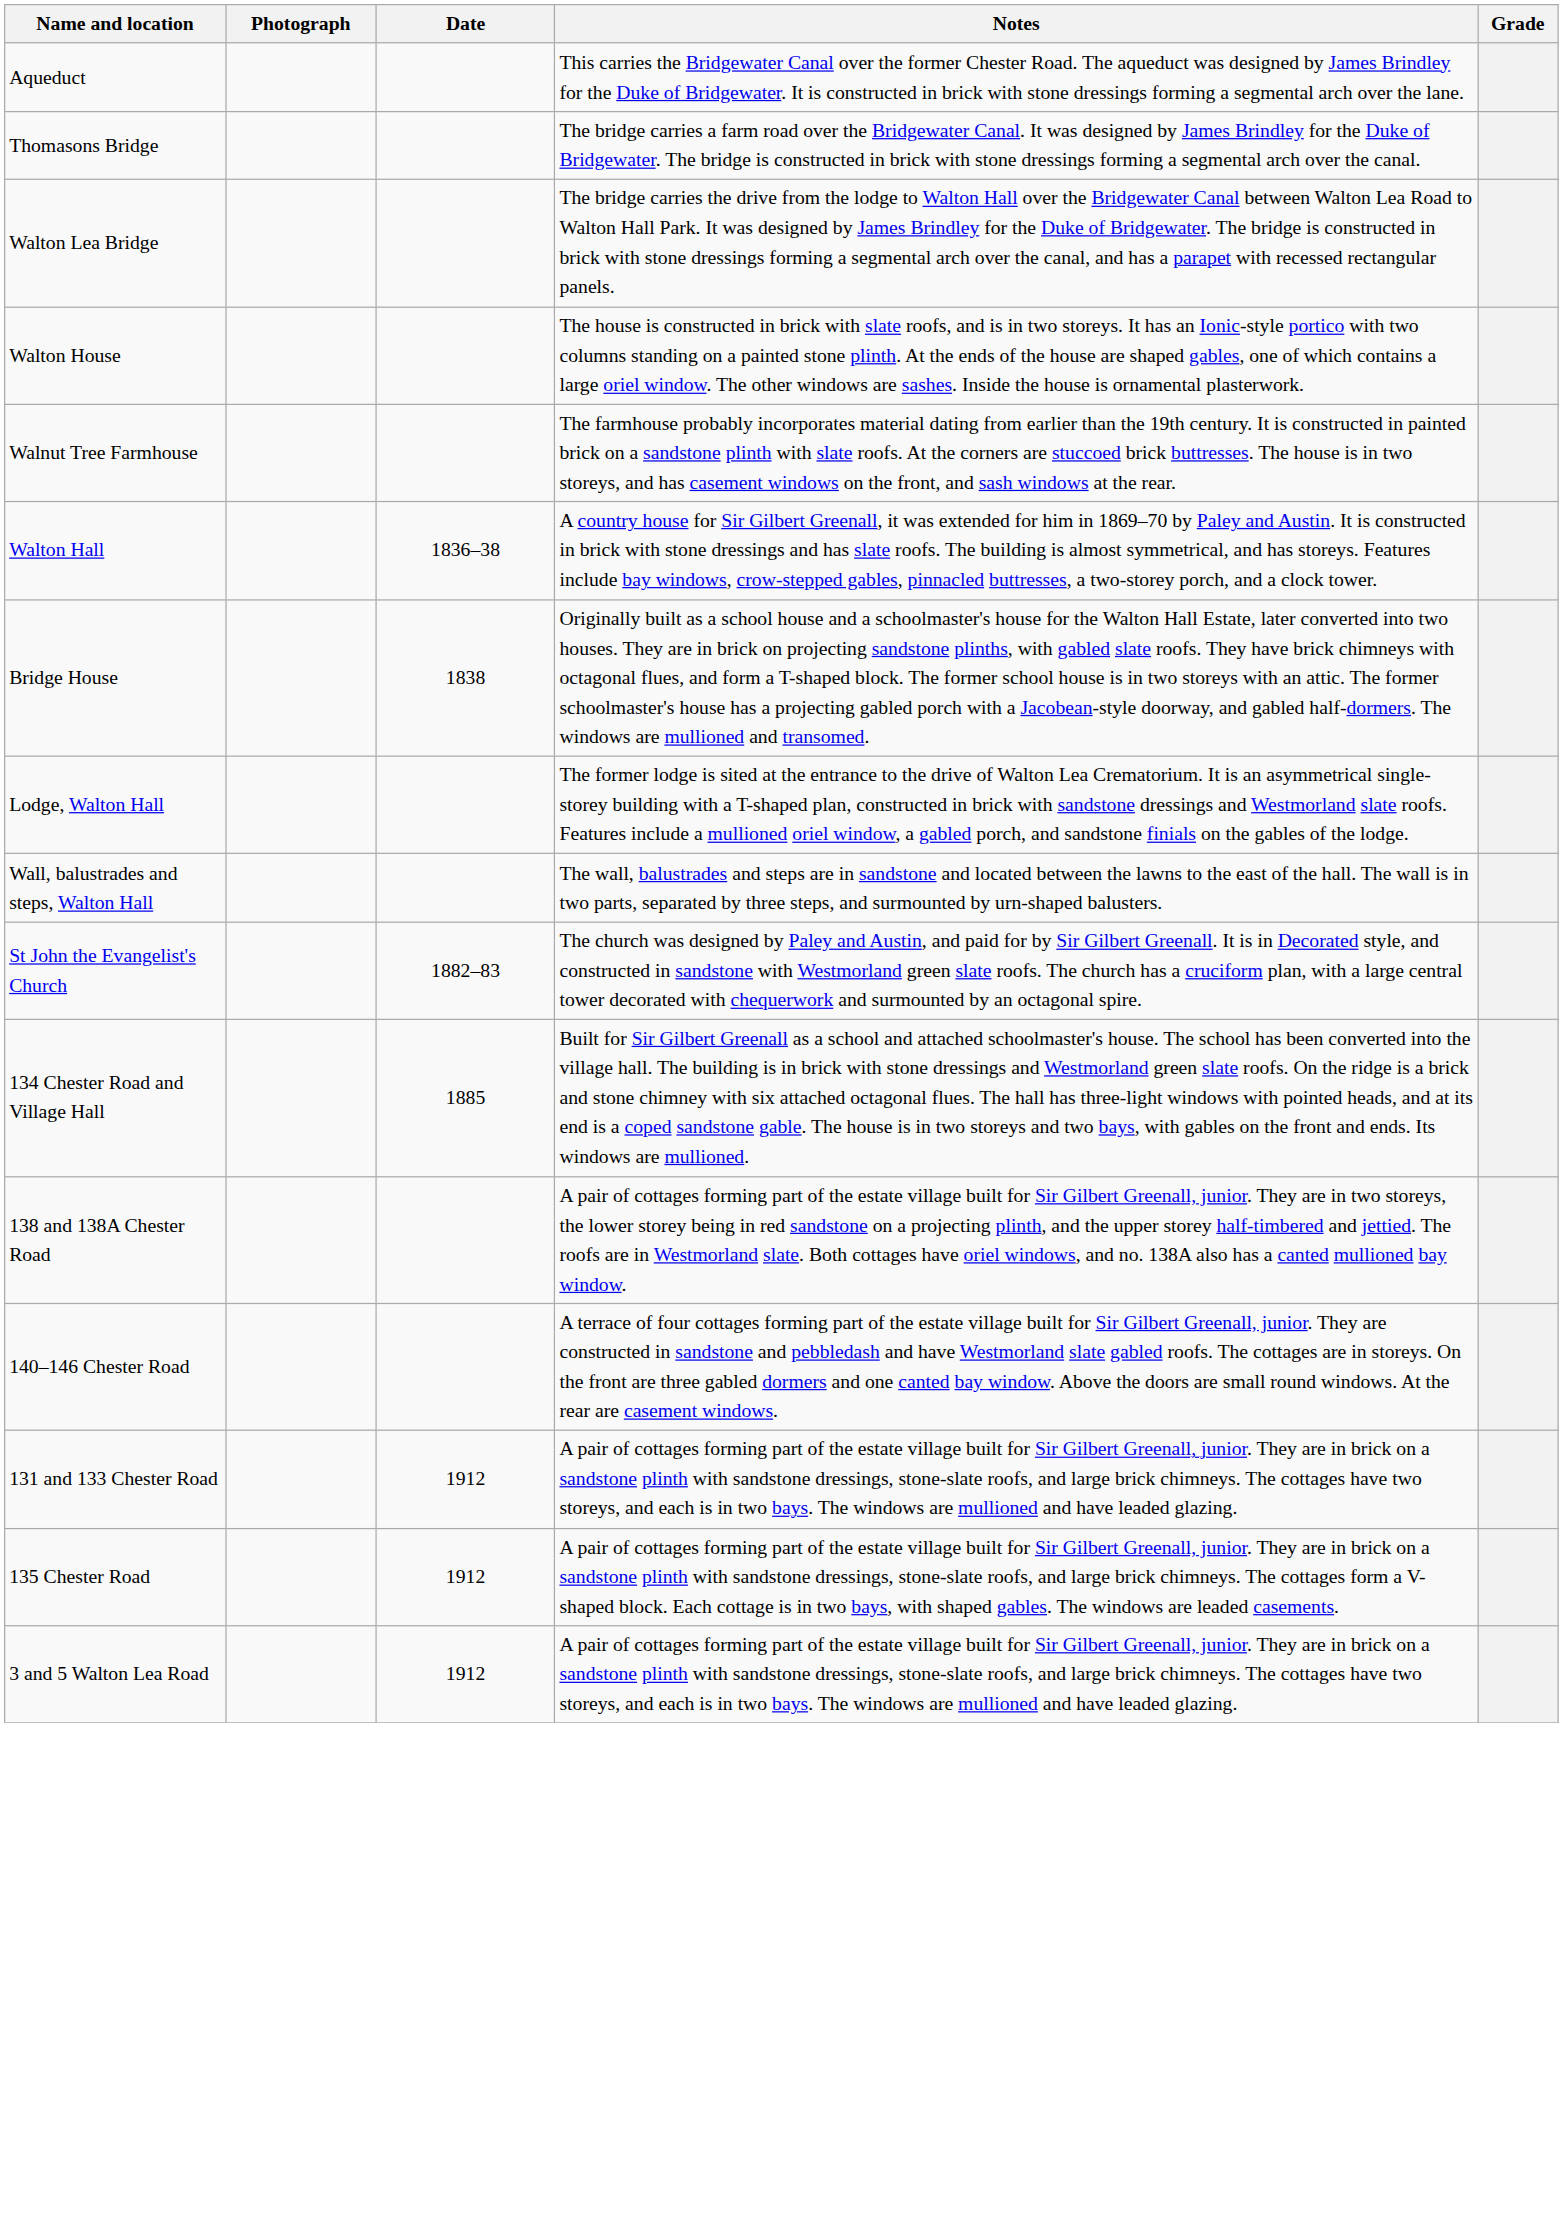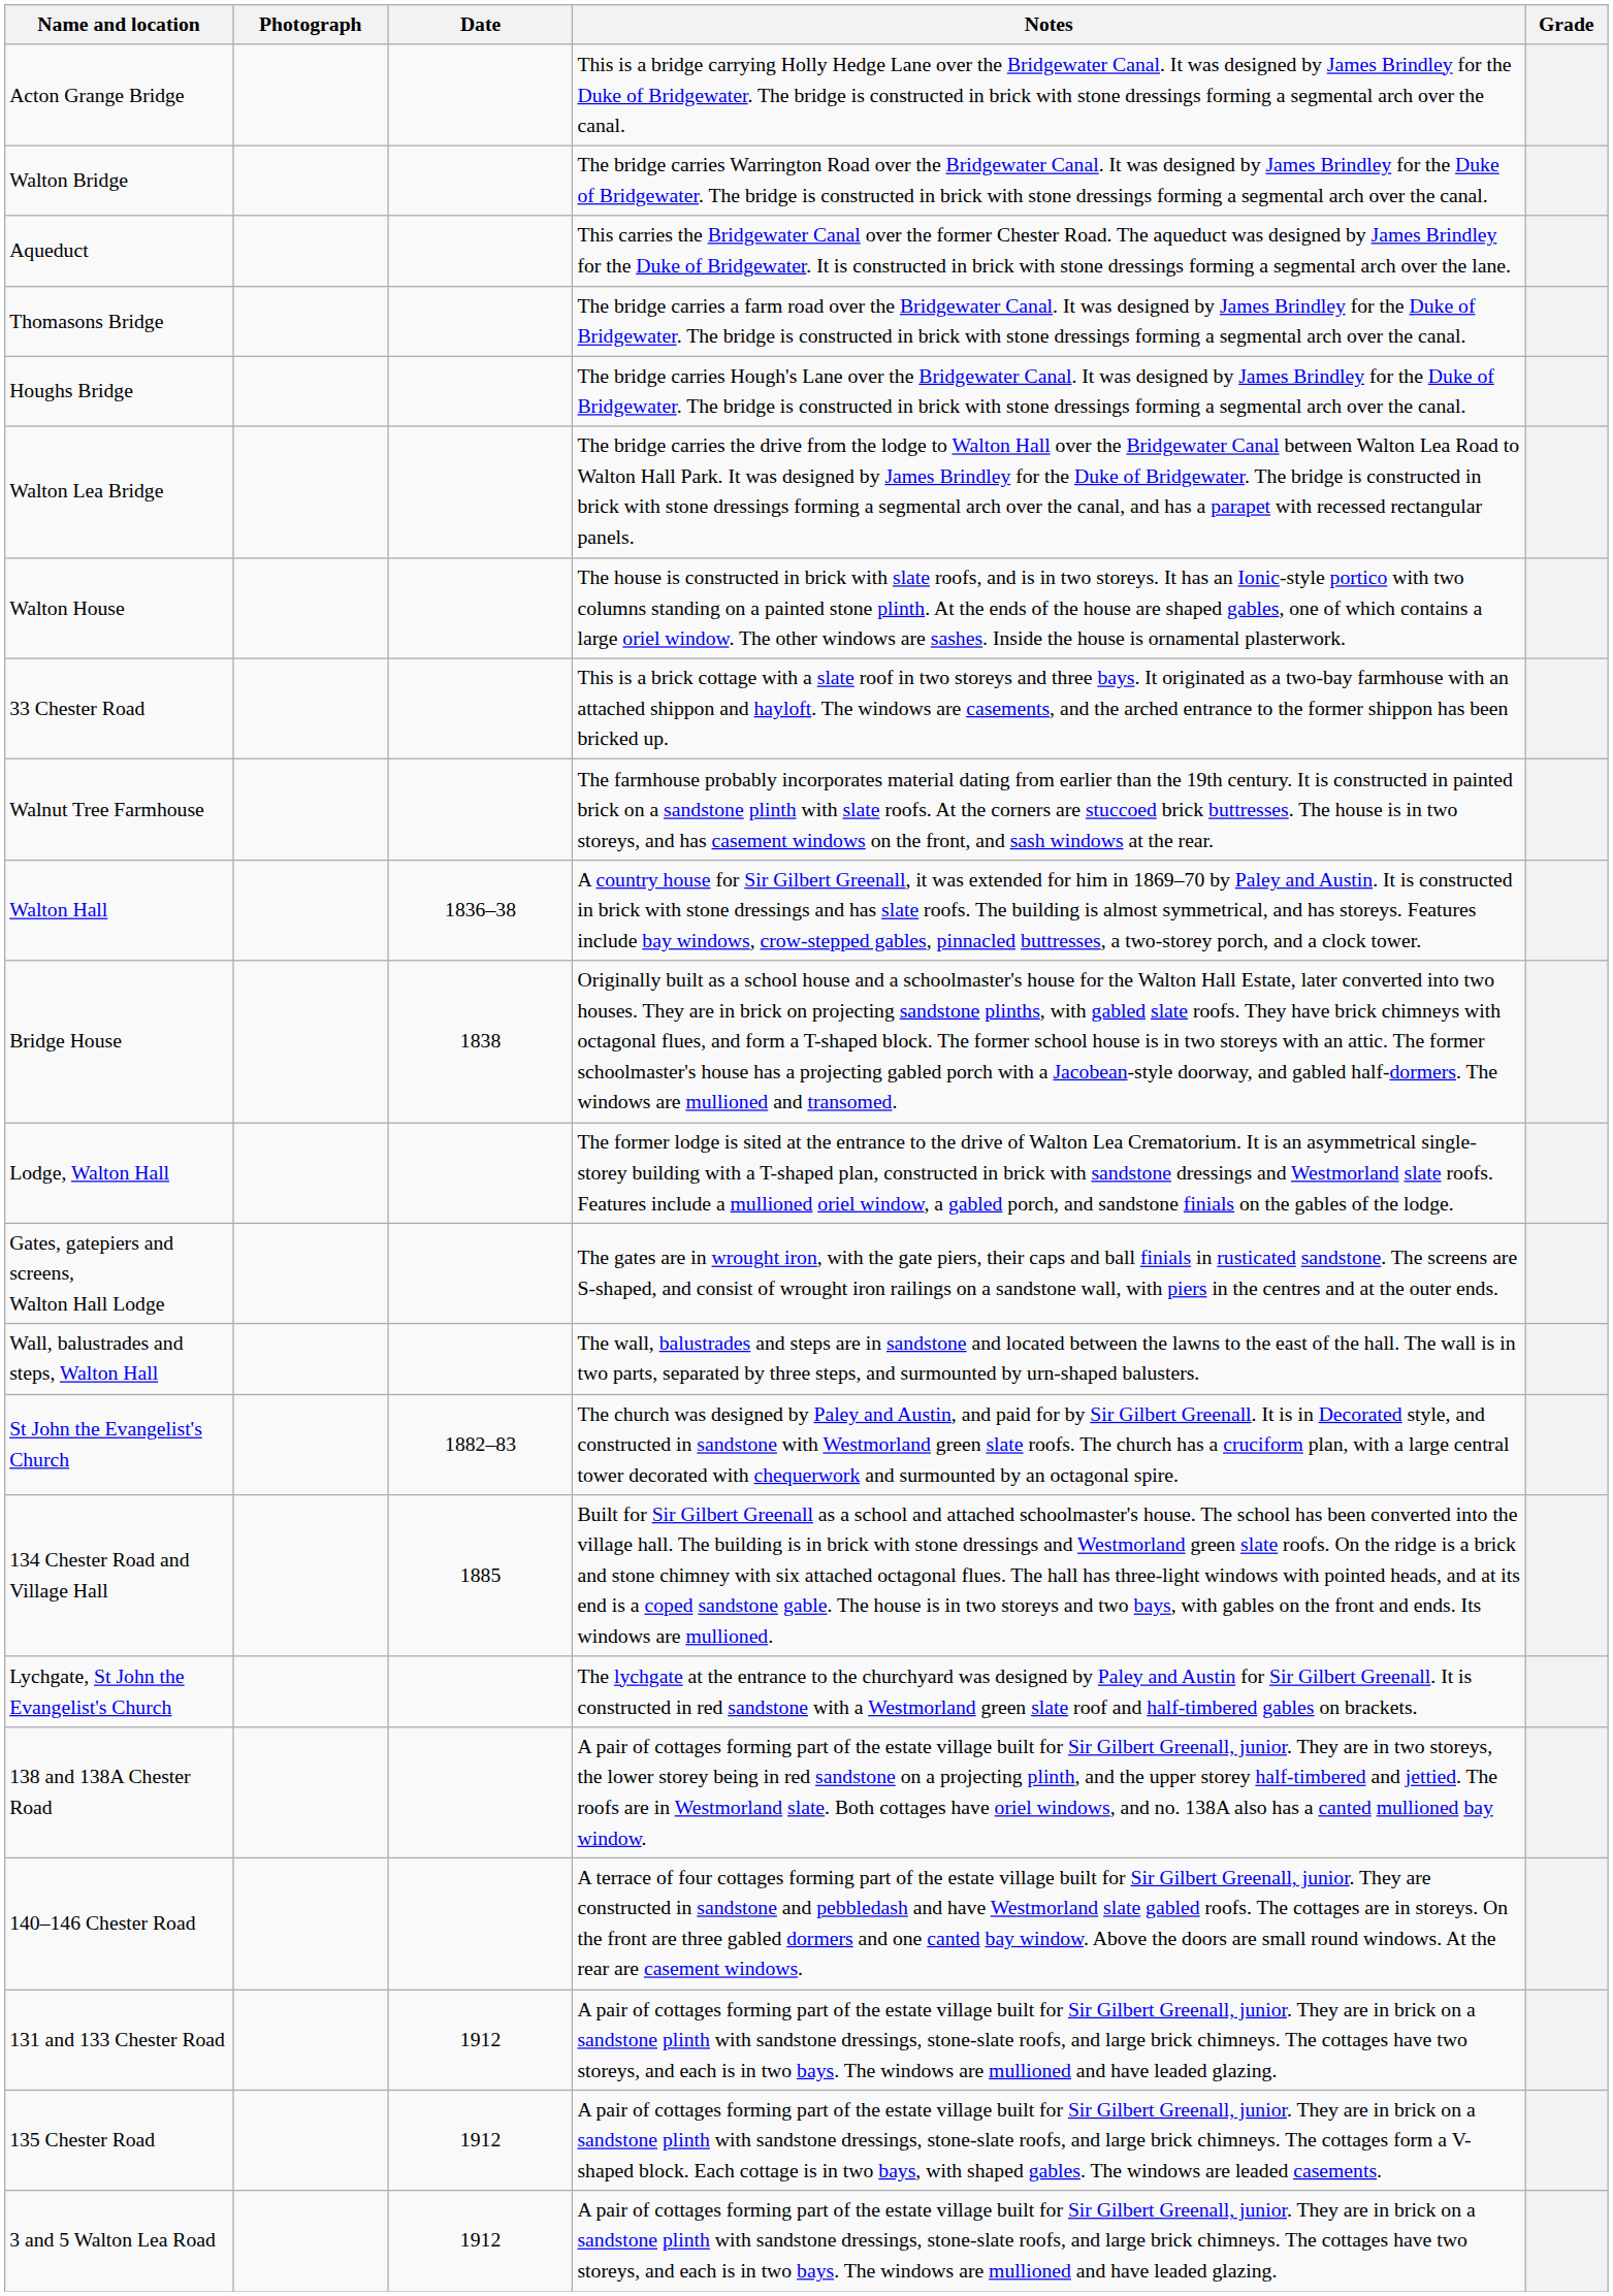+ row: Acton Grange Bridge | This is a bridge carrying Holly Hedge Lane over the Bridgewater Canal. It was designed by James Brindley for the Duke of Bridgewater. The bridge is constructed in brick with stone dressings forming a segmental arch over the canal.
+ row: Walton Bridge | The bridge carries Warrington Road over the Bridgewater Canal. It was designed by James Brindley for the Duke of Bridgewater. The bridge is constructed in brick with stone dressings forming a segmental arch over the canal.
+ row: Houghs Bridge | The bridge carries Hough's Lane over the Bridgewater Canal. It was designed by James Brindley for the Duke of Bridgewater. The bridge is constructed in brick with stone dressings forming a segmental arch over the canal.
+ row: 33 Chester Road | This is a brick cottage with a slate roof in two storeys and three bays. It originated as a two-bay farmhouse with an attached shippon and hayloft. The windows are casements, and the arched entrance to the former shippon has been bricked up.
+ row: Gates, gatepiers and screens, Walton Hall Lodge | The gates are in wrought iron, with the gate piers, their caps and ball finials in rusticated sandstone. The screens are S-shaped, and consist of wrought iron railings on a sandstone wall, with piers in the centres and at the outer ends.
+ row: Lychgate, St John the Evangelist's Church | The lychgate at the entrance to the churchyard was designed by Paley and Austin for Sir Gilbert Greenall. It is constructed in red sandstone with a Westmorland green slate roof and half-timbered gables on brackets.
